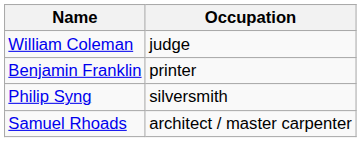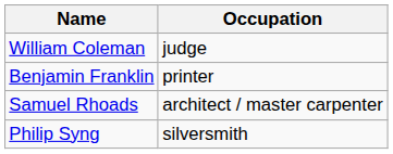rows swapped: Samuel Rhoads <-> Philip Syng
